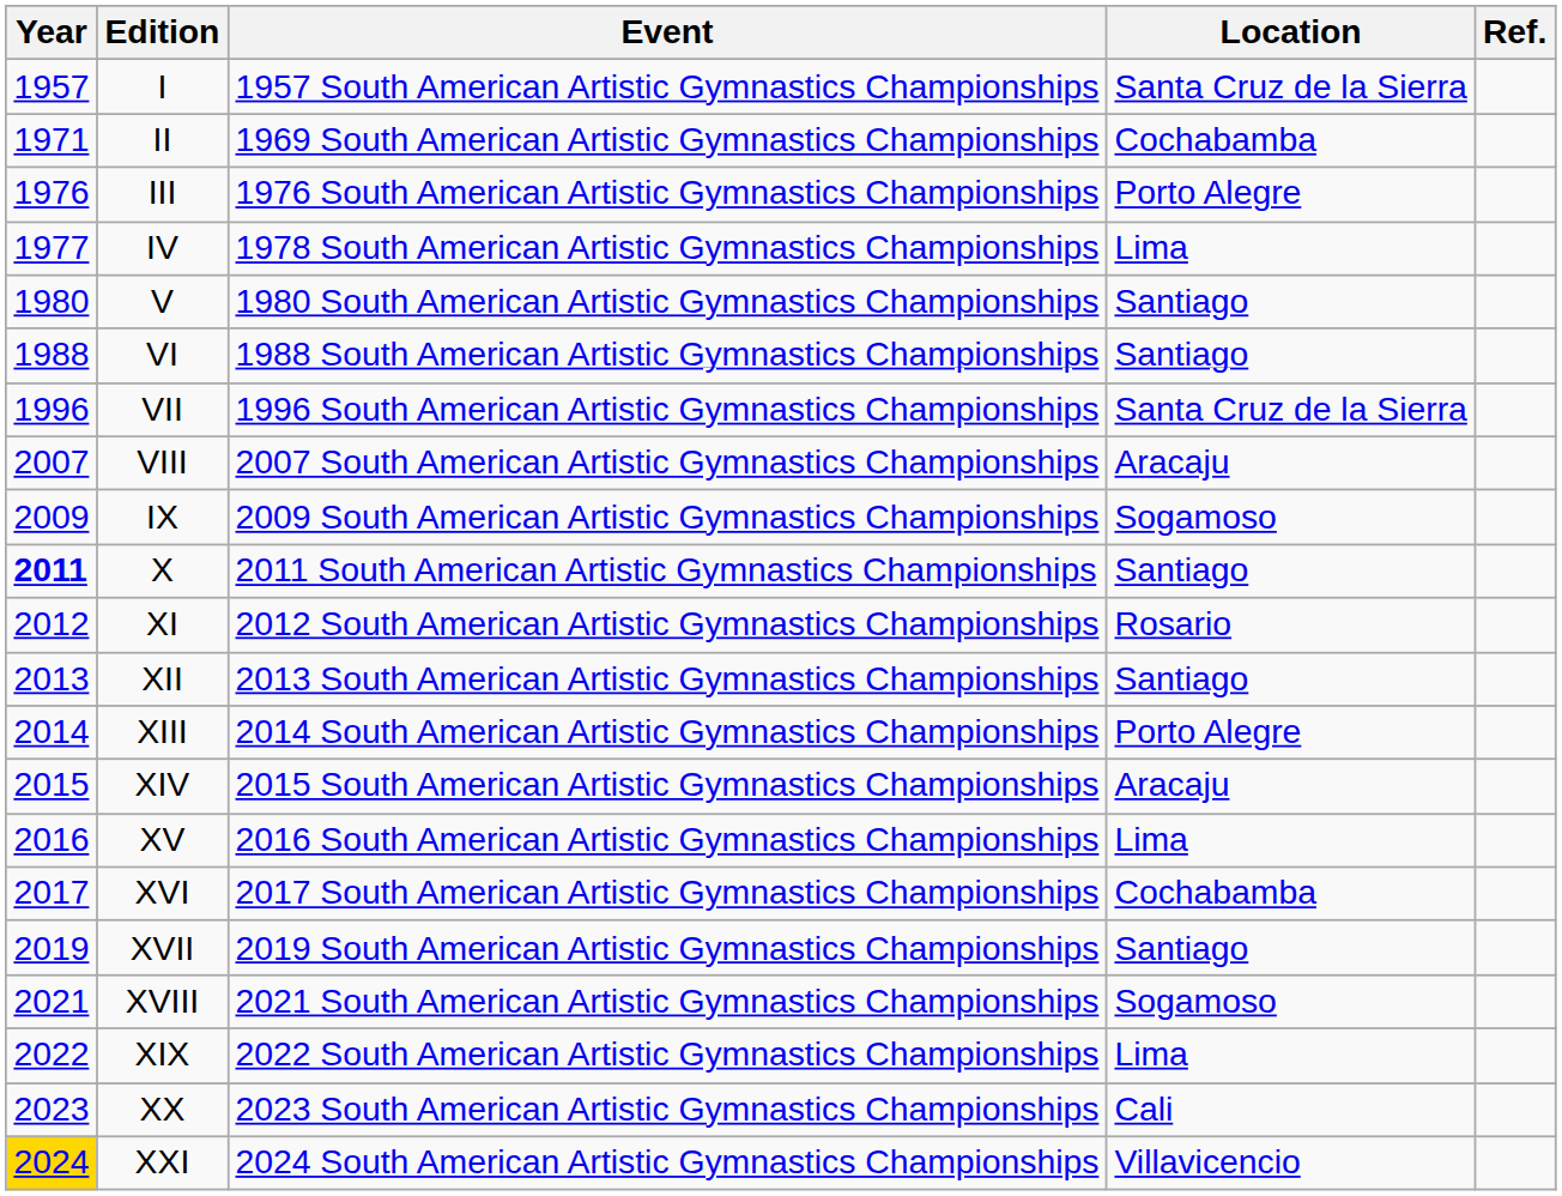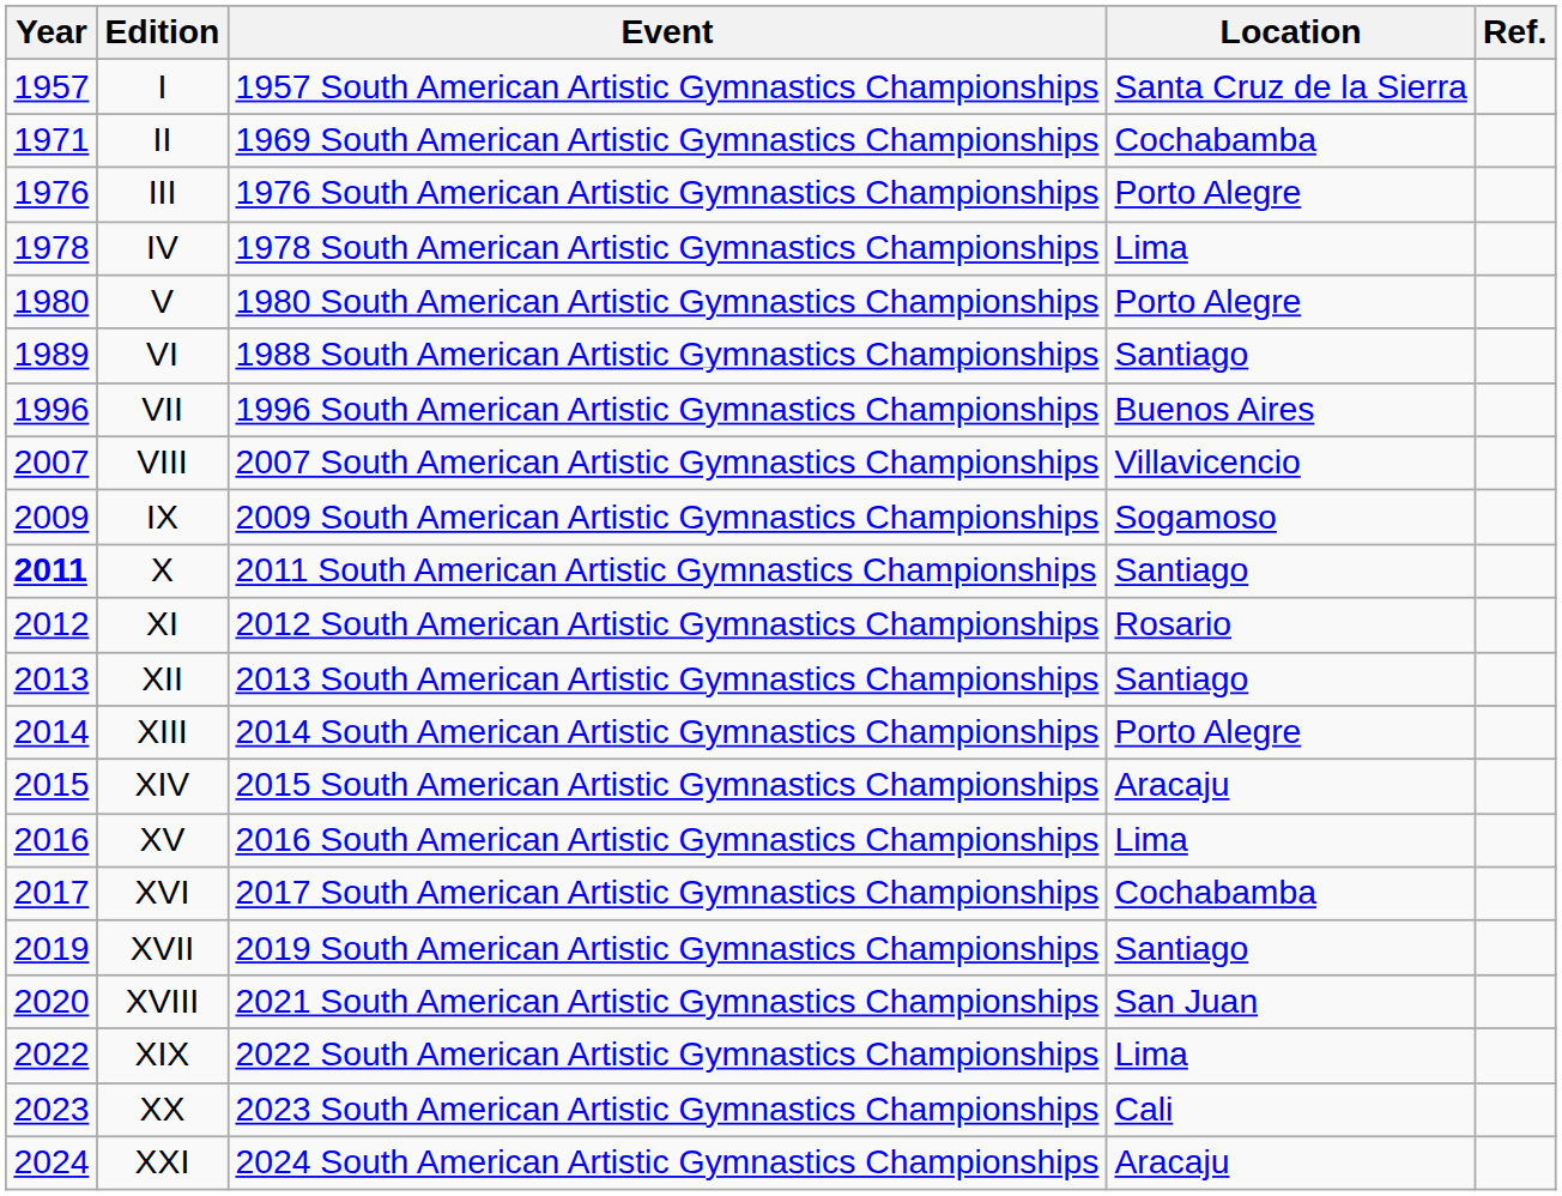IV | Year: 1977 -> 1978
V | Location: Santiago -> Porto Alegre
VI | Year: 1988 -> 1989
VII | Location: Santa Cruz de la Sierra -> Buenos Aires
VIII | Location: Aracaju -> Villavicencio
XVIII | Year: 2021 -> 2020
XVIII | Location: Sogamoso -> San Juan
XXI | Year: gold background -> no background
XXI | Location: Villavicencio -> Aracaju
